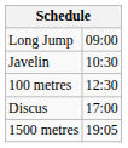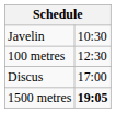- row: Long Jump | 09:00
1500 metres | column 2: normal -> bold
